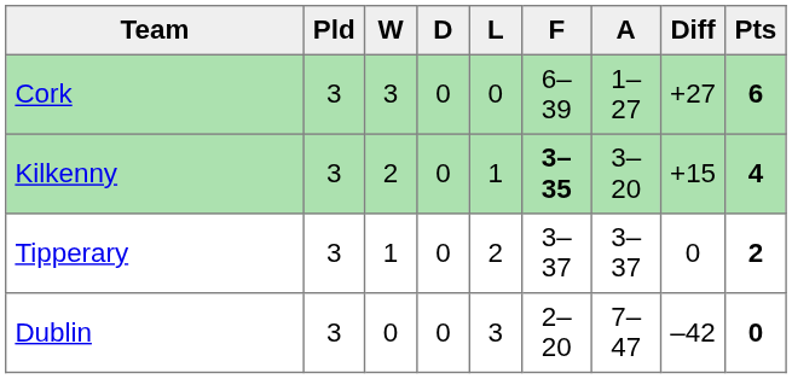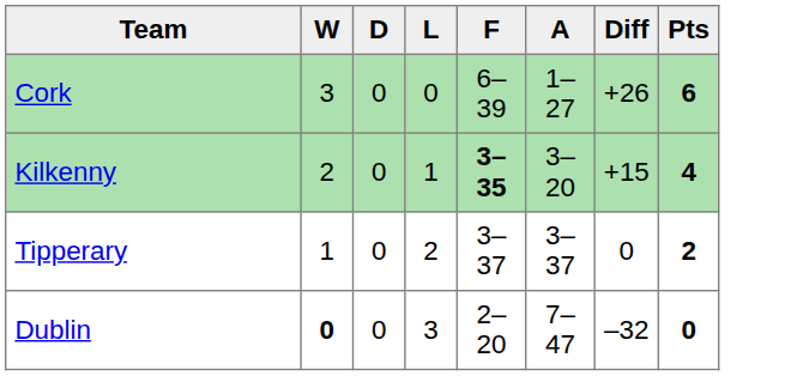- column: Pld | 3 | 3 | 3 | 3
Cork | Diff: +27 -> +26
Dublin | W: normal -> bold
Dublin | Diff: –42 -> –32
